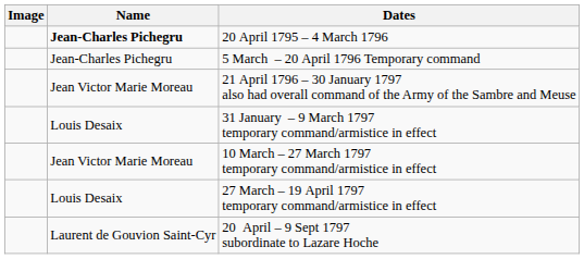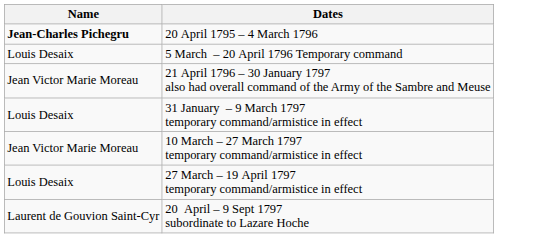- column: Image
5 March – 20 April 1796 Temporary command | Name: Jean-Charles Pichegru -> Louis Desaix
